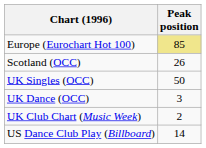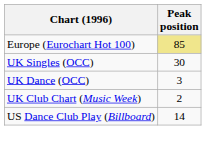- row: Scotland (OCC) | 26
UK Singles (OCC) | Peak position: 50 -> 30
